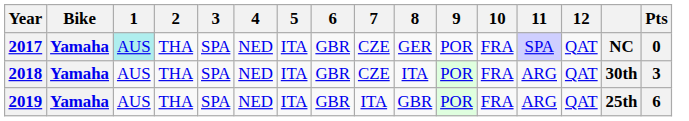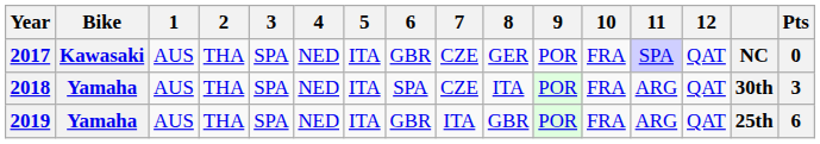2017 | Bike: Yamaha -> Kawasaki
2017 | 1: paleturquoise background -> no background
2018 | 6: GBR -> SPA
